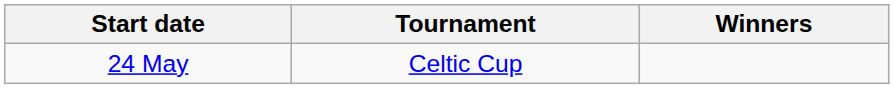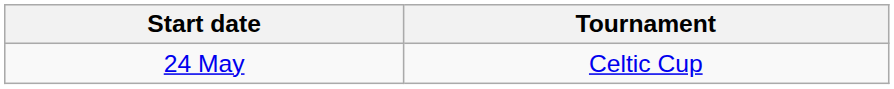- column: Winners
